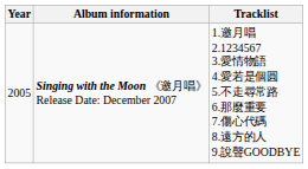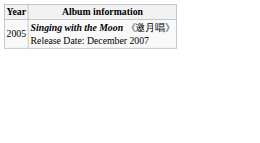- column: Tracklist | 1.邀月唱 2.1234567 3.愛情物語 4.愛若是個圓 5.不走尋常路 6.那麼重要 7.傷心代碼 8.遠方的人 9.說聲GOODBYE
